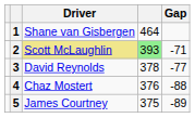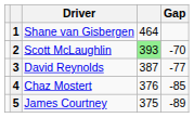2 | Driver: khaki background -> no background
2 | Gap: -71 -> -70
3 | column 4: 378 -> 387
4 | Gap: -88 -> -85
